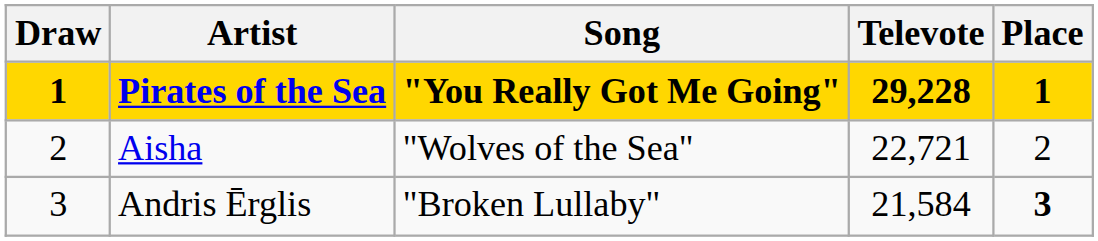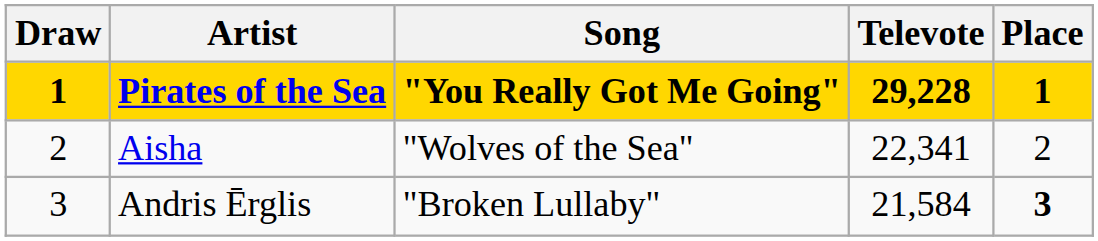Aisha | Televote: 22,721 -> 22,341
